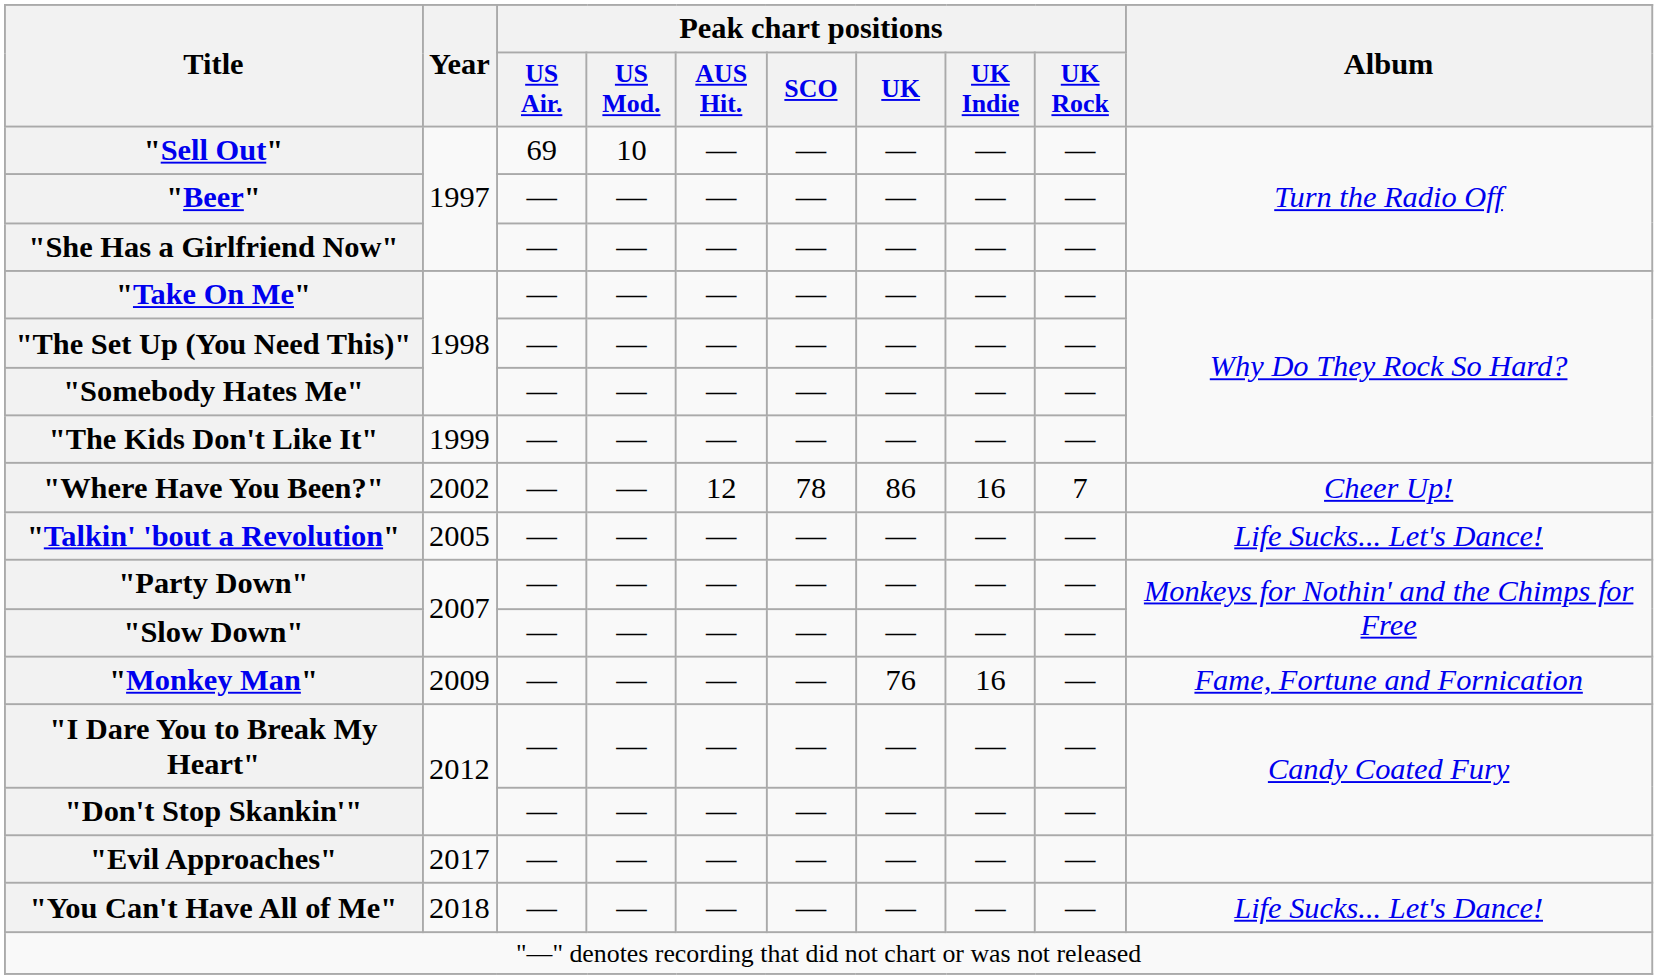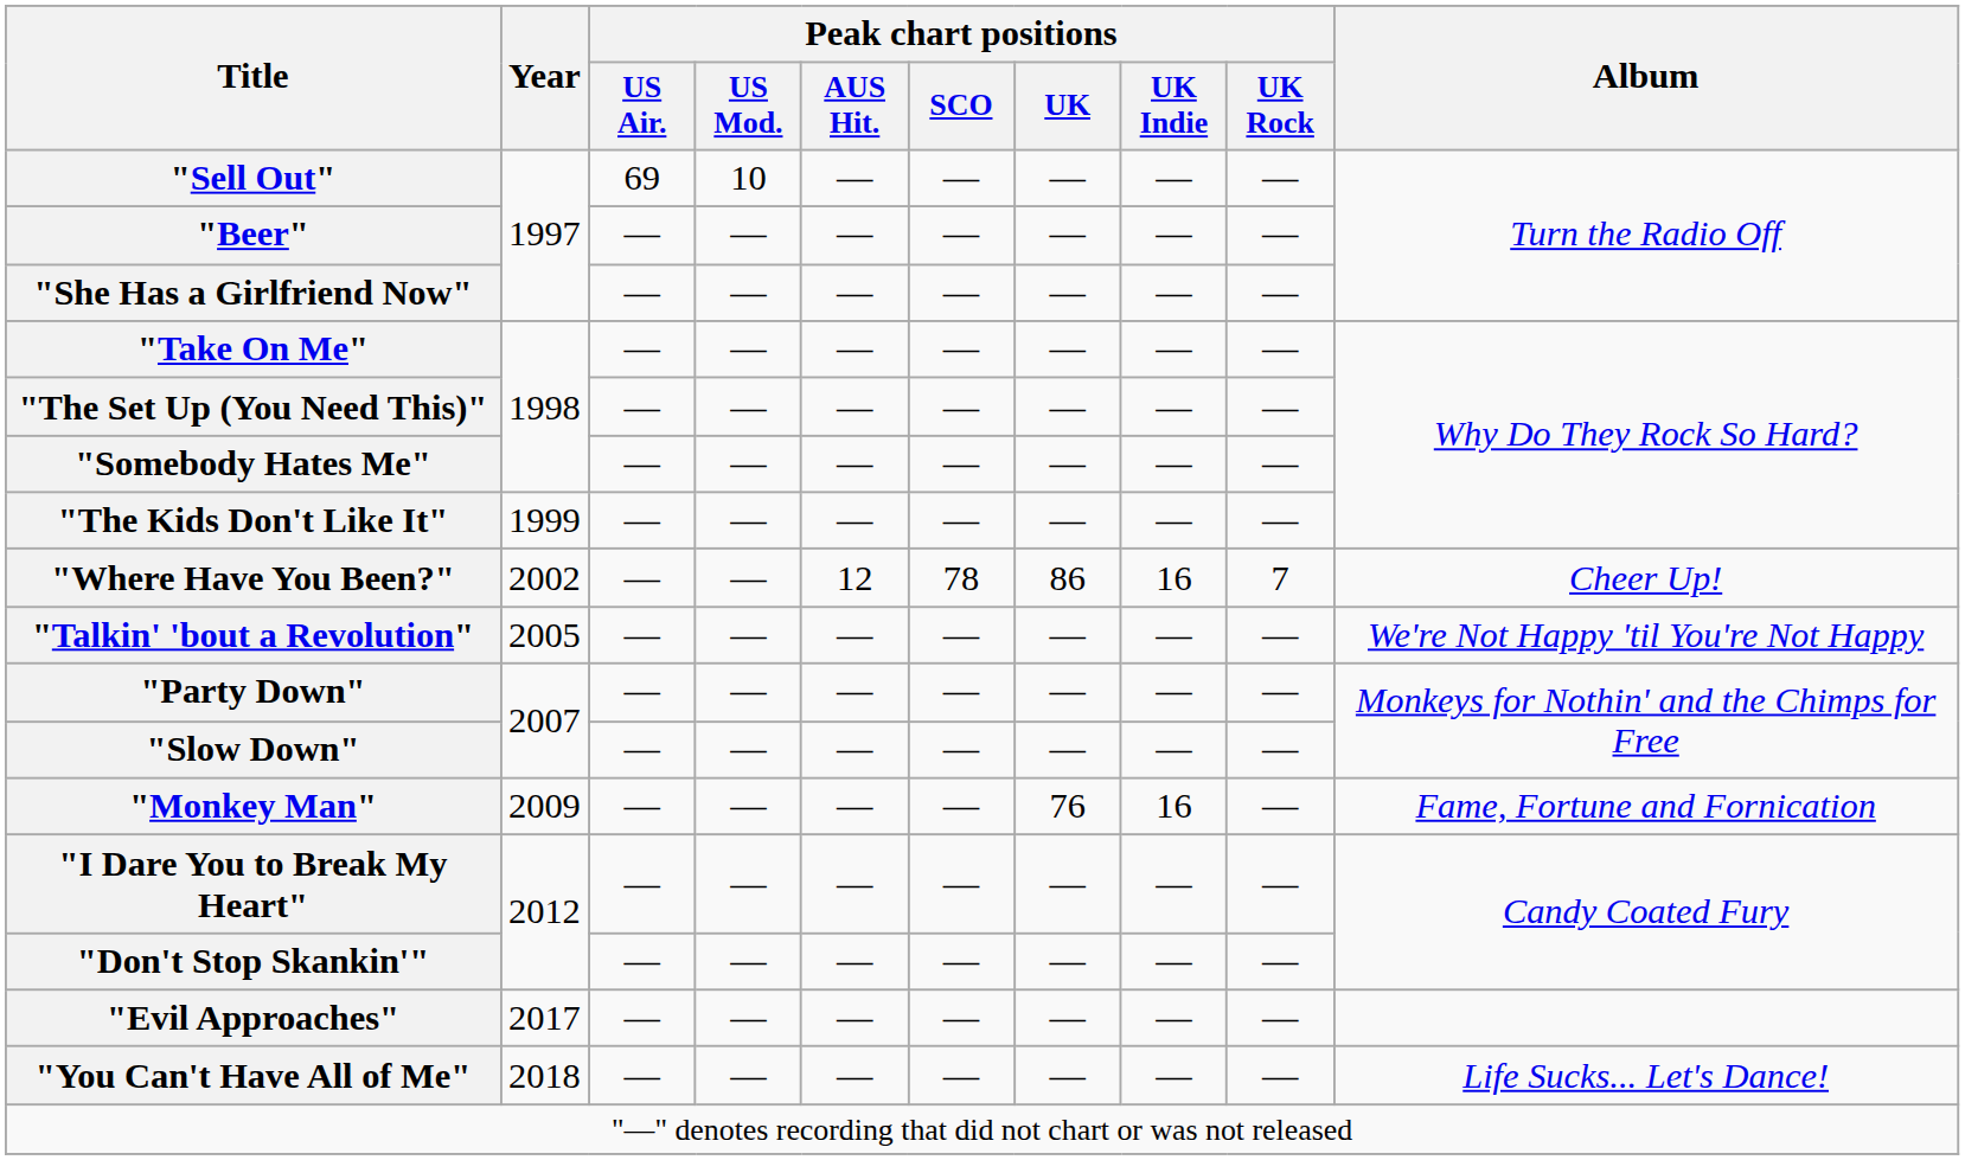"Talkin' 'bout a Revolution" | Album: Life Sucks... Let's Dance! -> We're Not Happy 'til You're Not Happy
